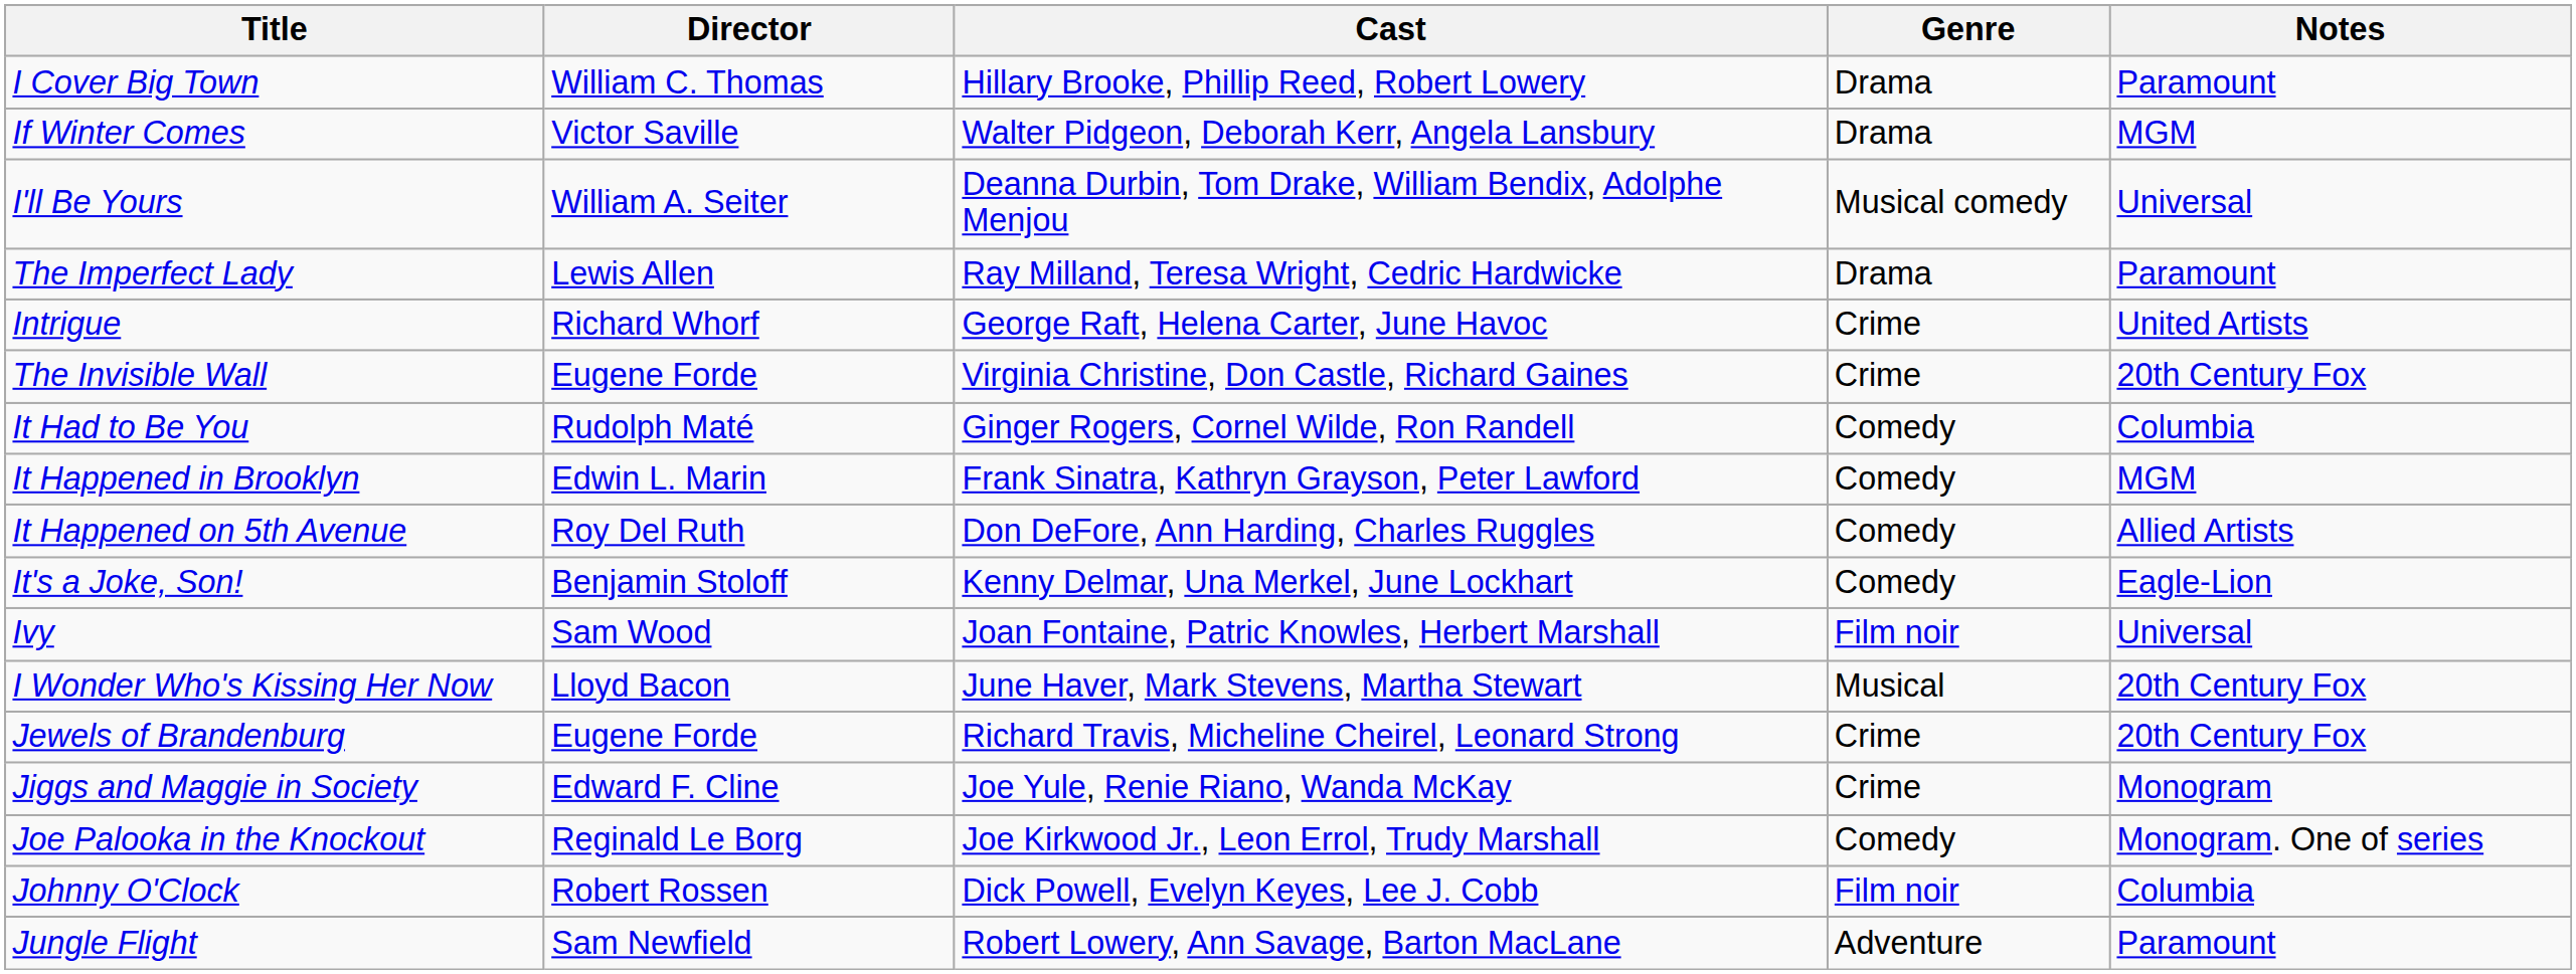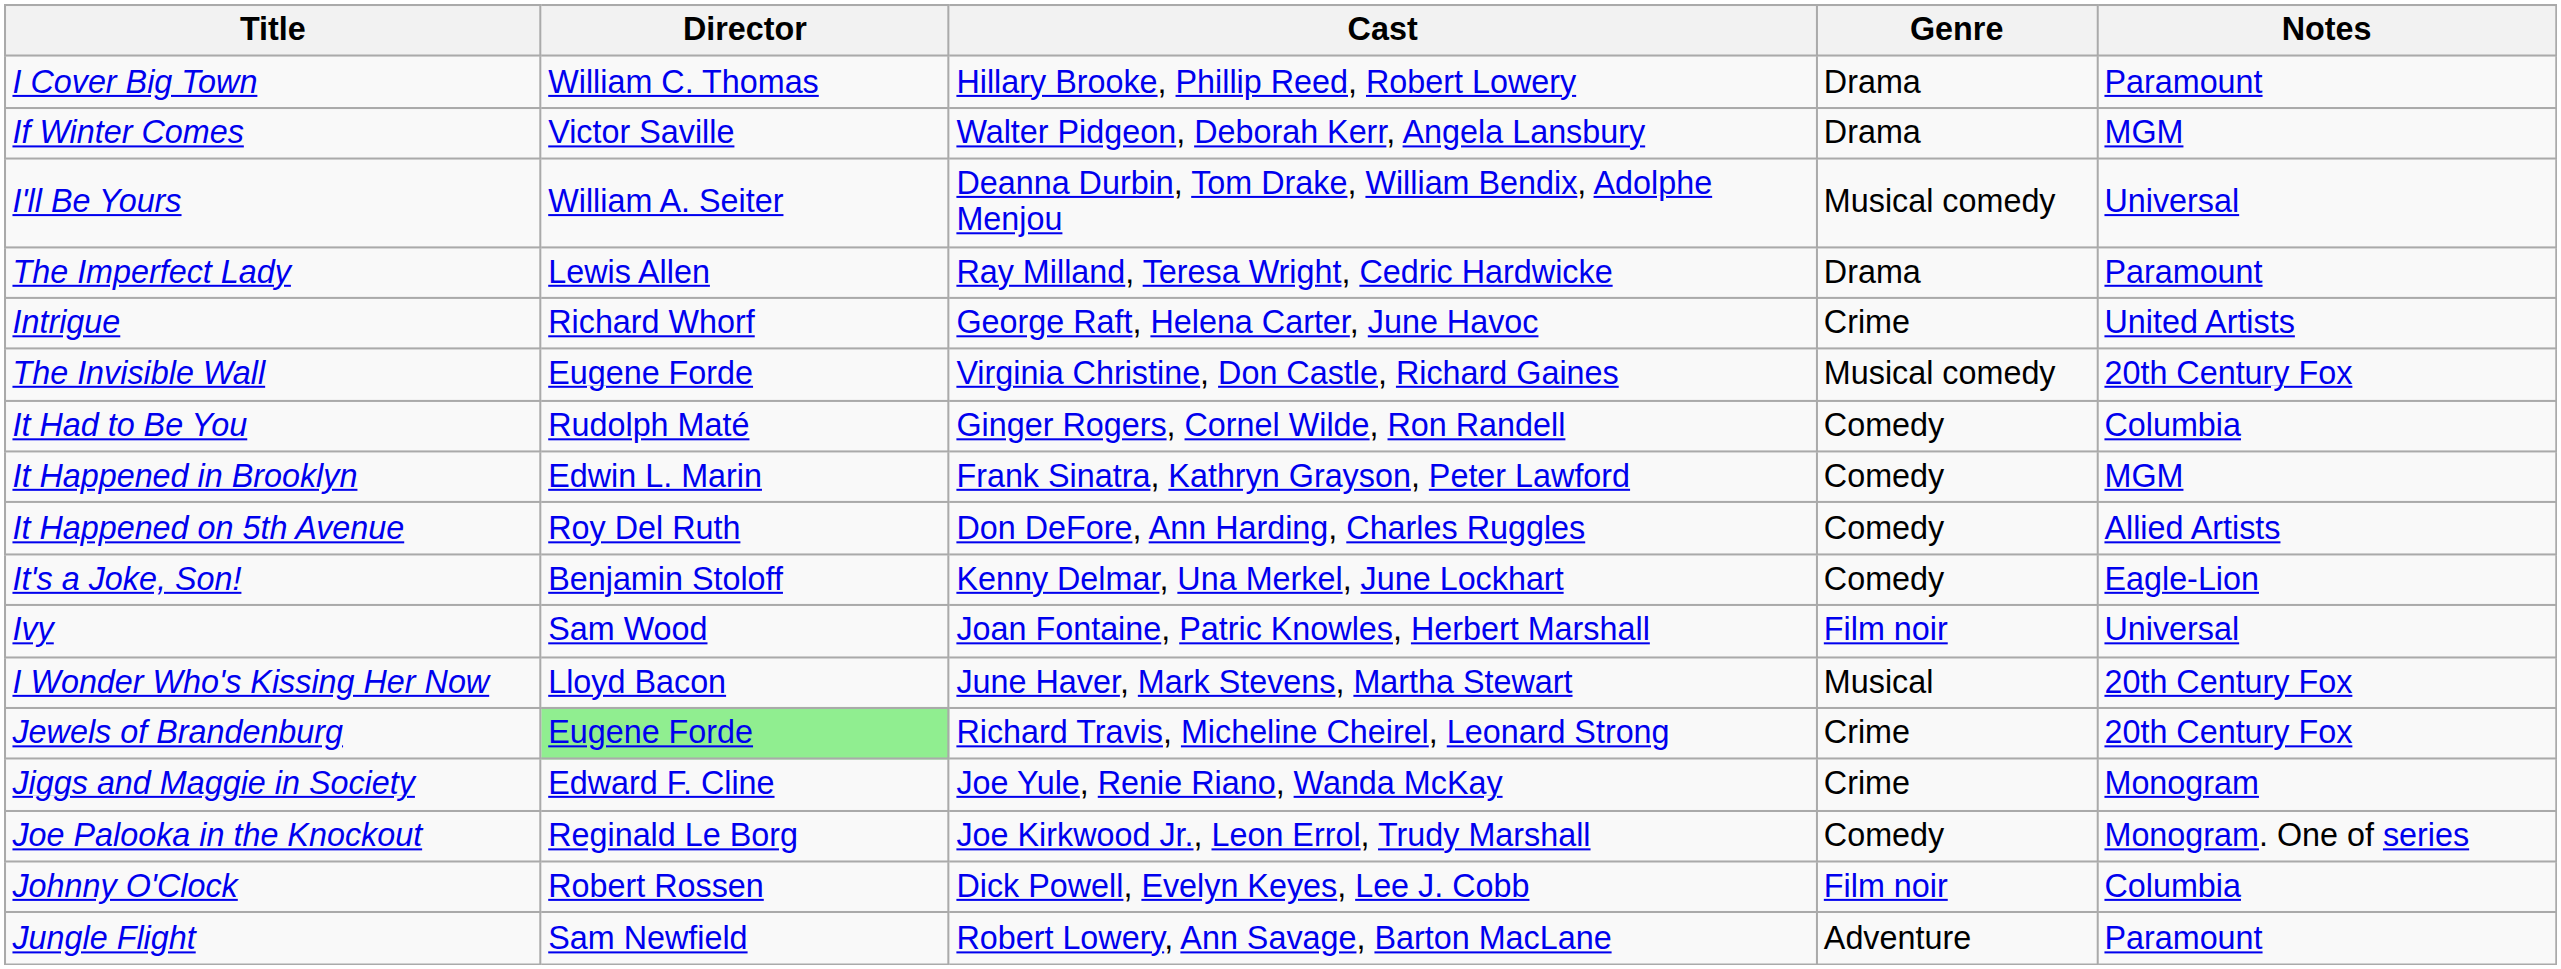The Invisible Wall | Genre: Crime -> Musical comedy
Jewels of Brandenburg | Director: no background -> lightgreen background
